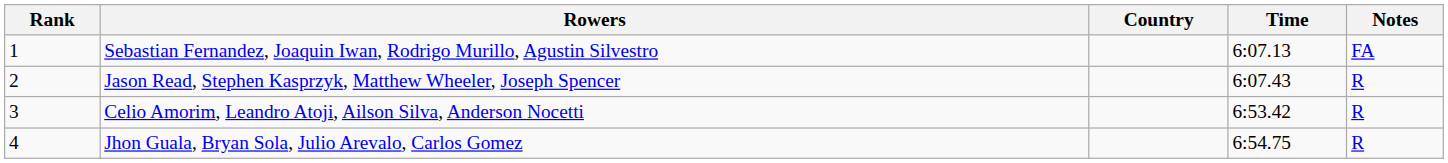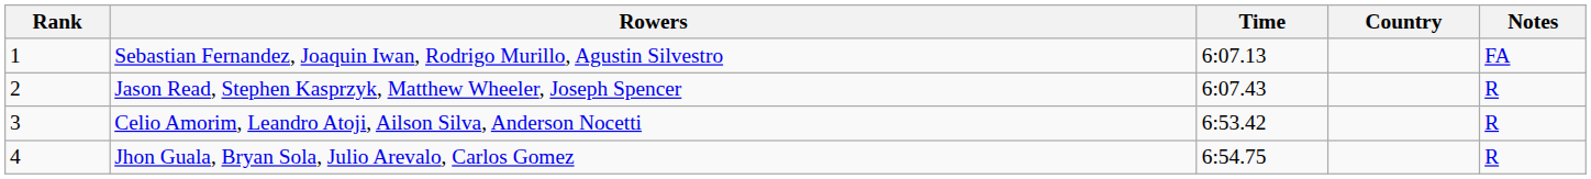columns swapped: Country <-> Time
